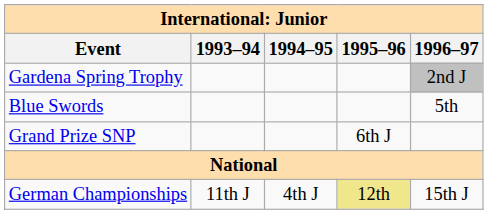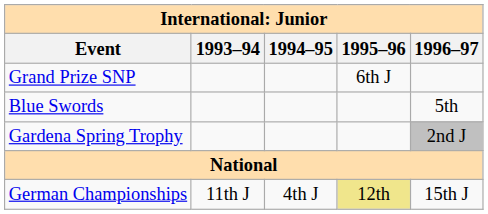rows swapped: Gardena Spring Trophy <-> Grand Prize SNP
